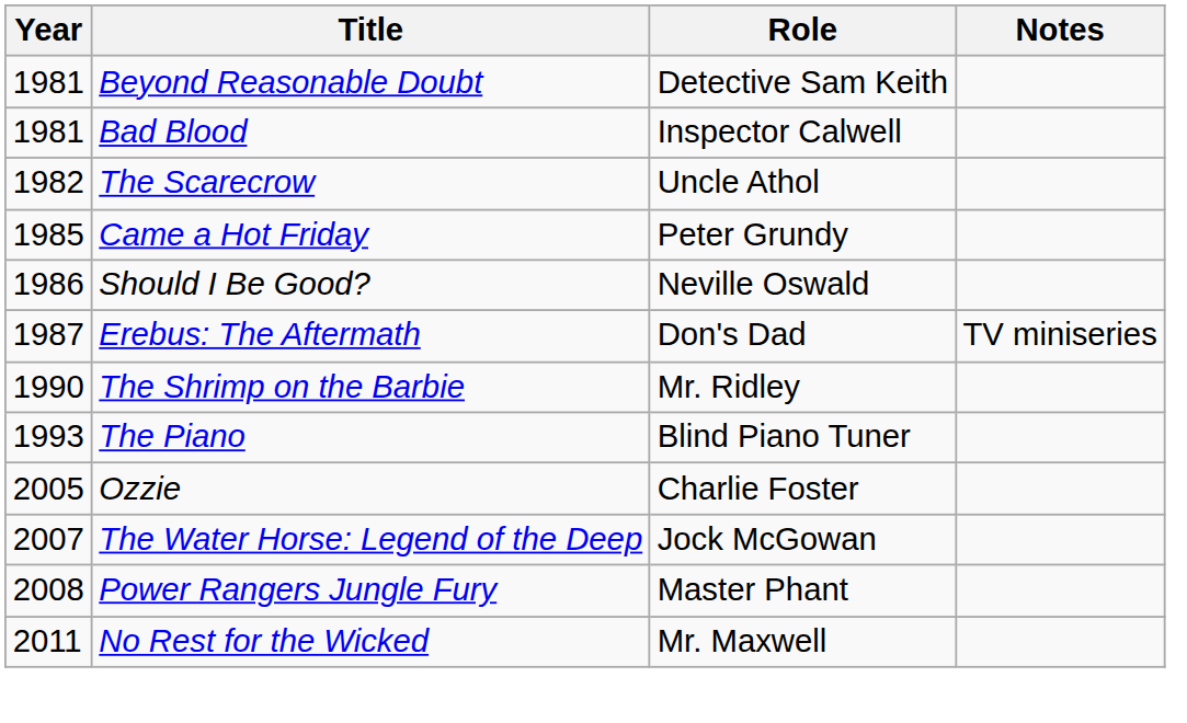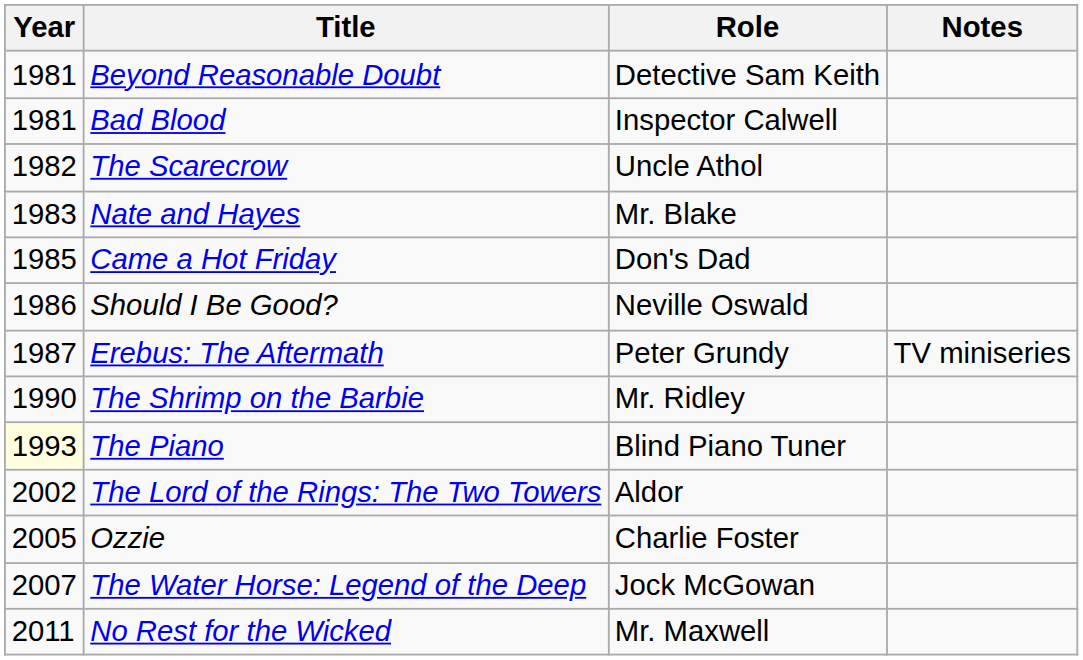+ row: 1983 | Nate and Hayes | Mr. Blake
Came a Hot Friday | Role: Peter Grundy -> Don's Dad
Erebus: The Aftermath | Role: Don's Dad -> Peter Grundy
The Piano | Year: no background -> lightyellow background
+ row: 2002 | The Lord of the Rings: The Two Towers | Aldor
- row: 2008 | Power Rangers Jungle Fury | Master Phant
